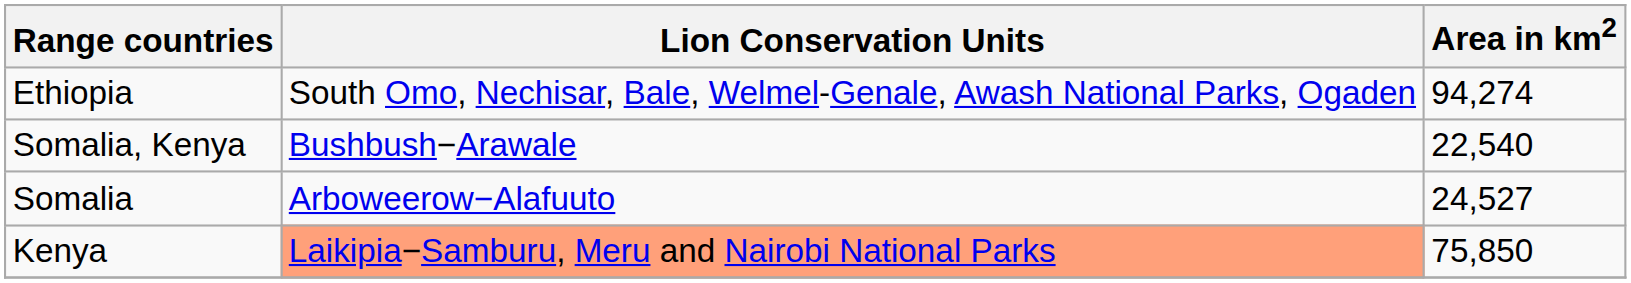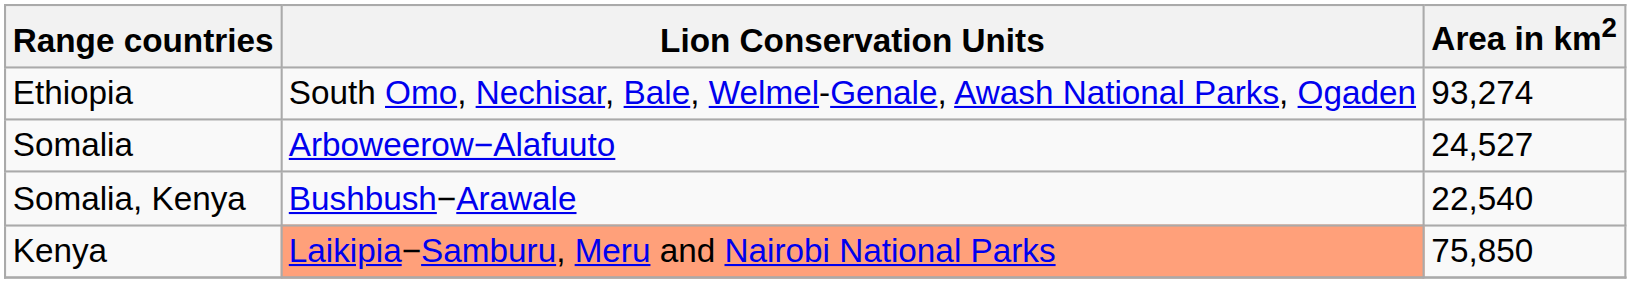Ethiopia | Area in km2: 94,274 -> 93,274
rows swapped: Somalia <-> Somalia, Kenya
